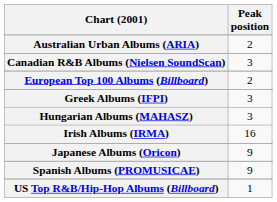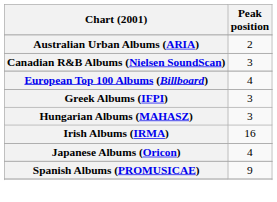European Top 100 Albums (Billboard) | Peak position: 2 -> 4
Japanese Albums (Oricon) | Peak position: 9 -> 4
- row: US Top R&B/Hip-Hop Albums (Billboard) | 1
